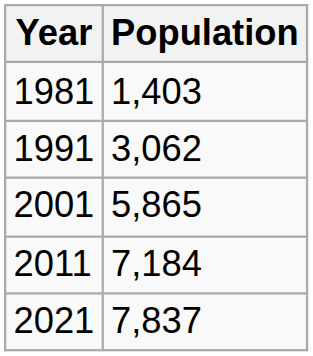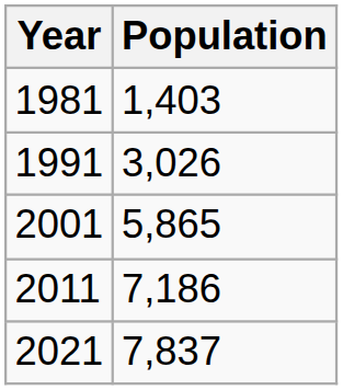1991 | Population: 3,062 -> 3,026
2011 | Population: 7,184 -> 7,186
